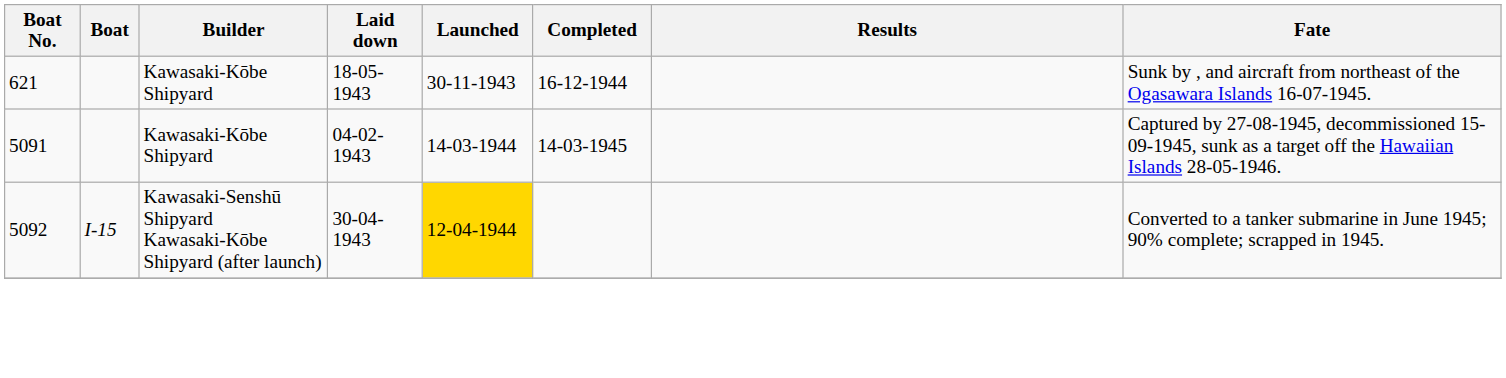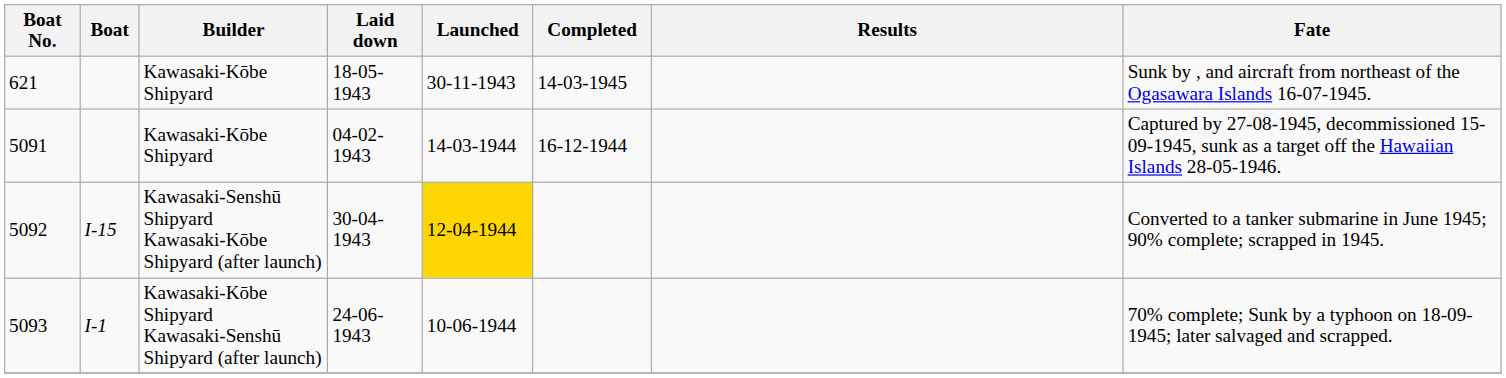621 | Completed: 16-12-1944 -> 14-03-1945
5091 | Completed: 14-03-1945 -> 16-12-1944
+ row: 5093 | I-1 | Kawasaki-Kōbe Shipyard Kawasaki-Senshū Shipyard (after launch) | 24-06-1943 | 10-06-1944 | 70% complete; Sunk by a typhoon on 18-09-1945; later salvaged and scrapped.
